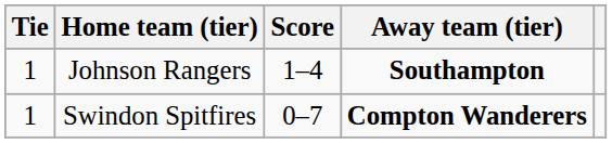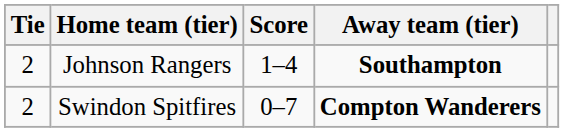Johnson Rangers | Tie: 1 -> 2
Swindon Spitfires | Tie: 1 -> 2
